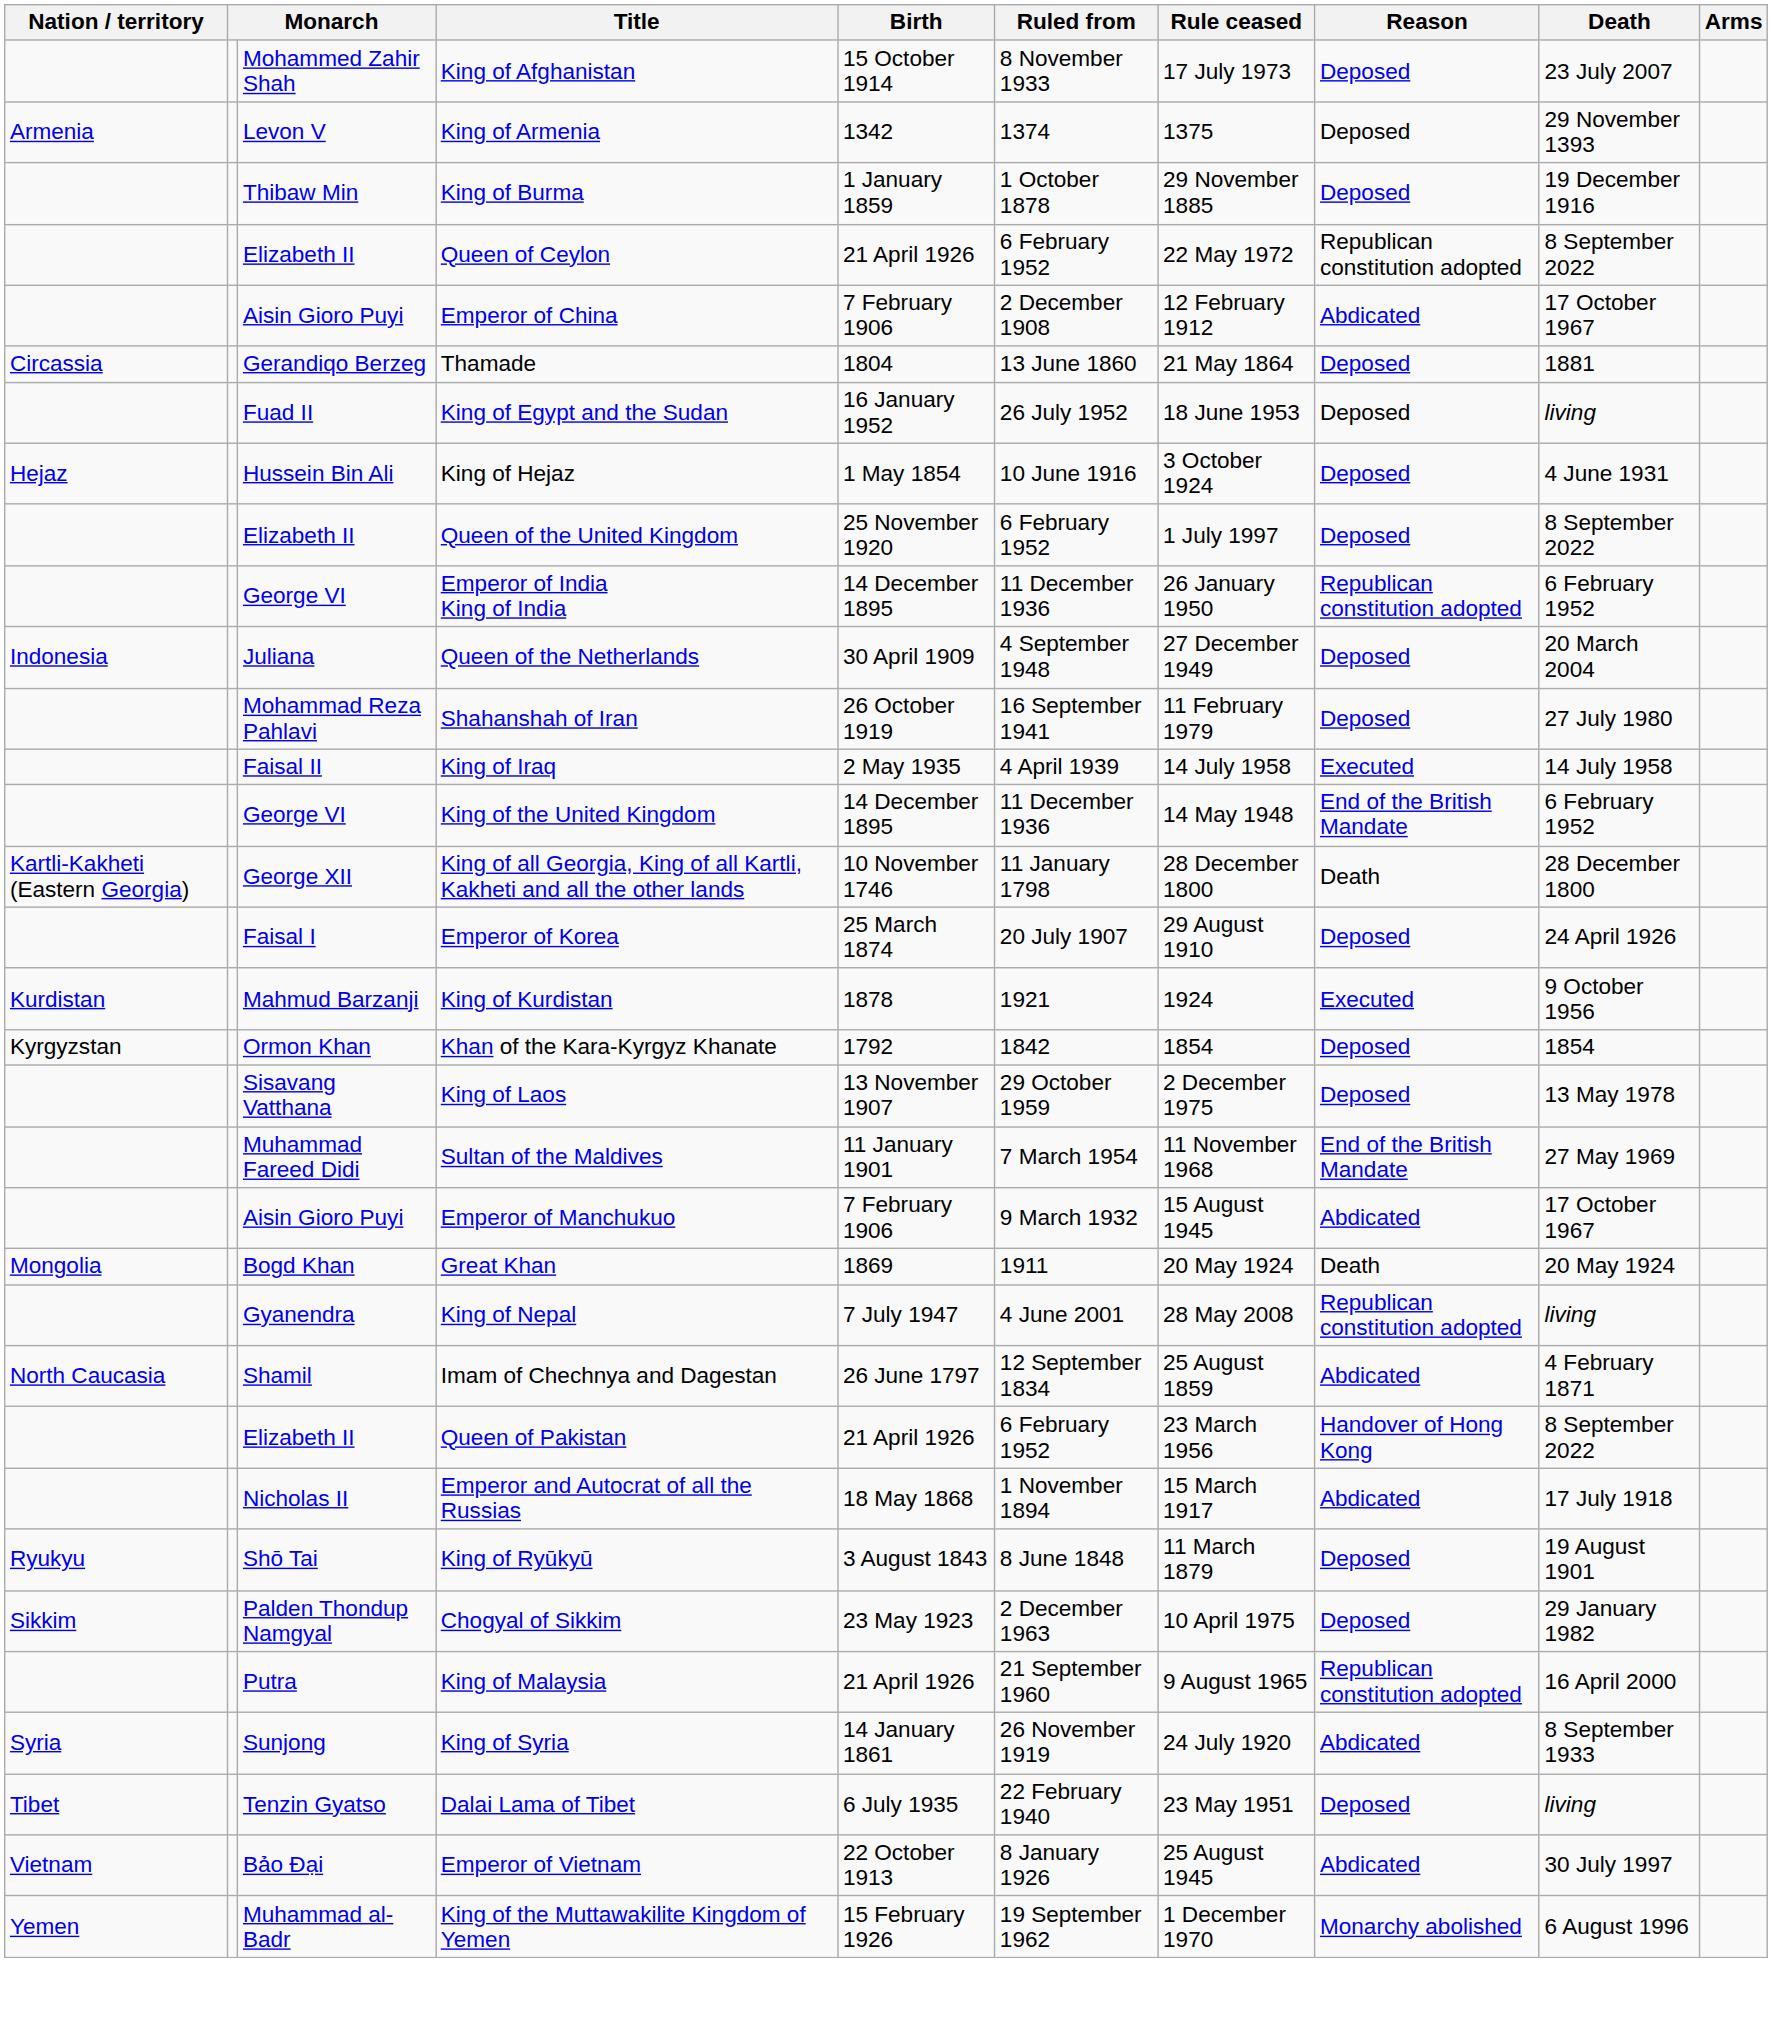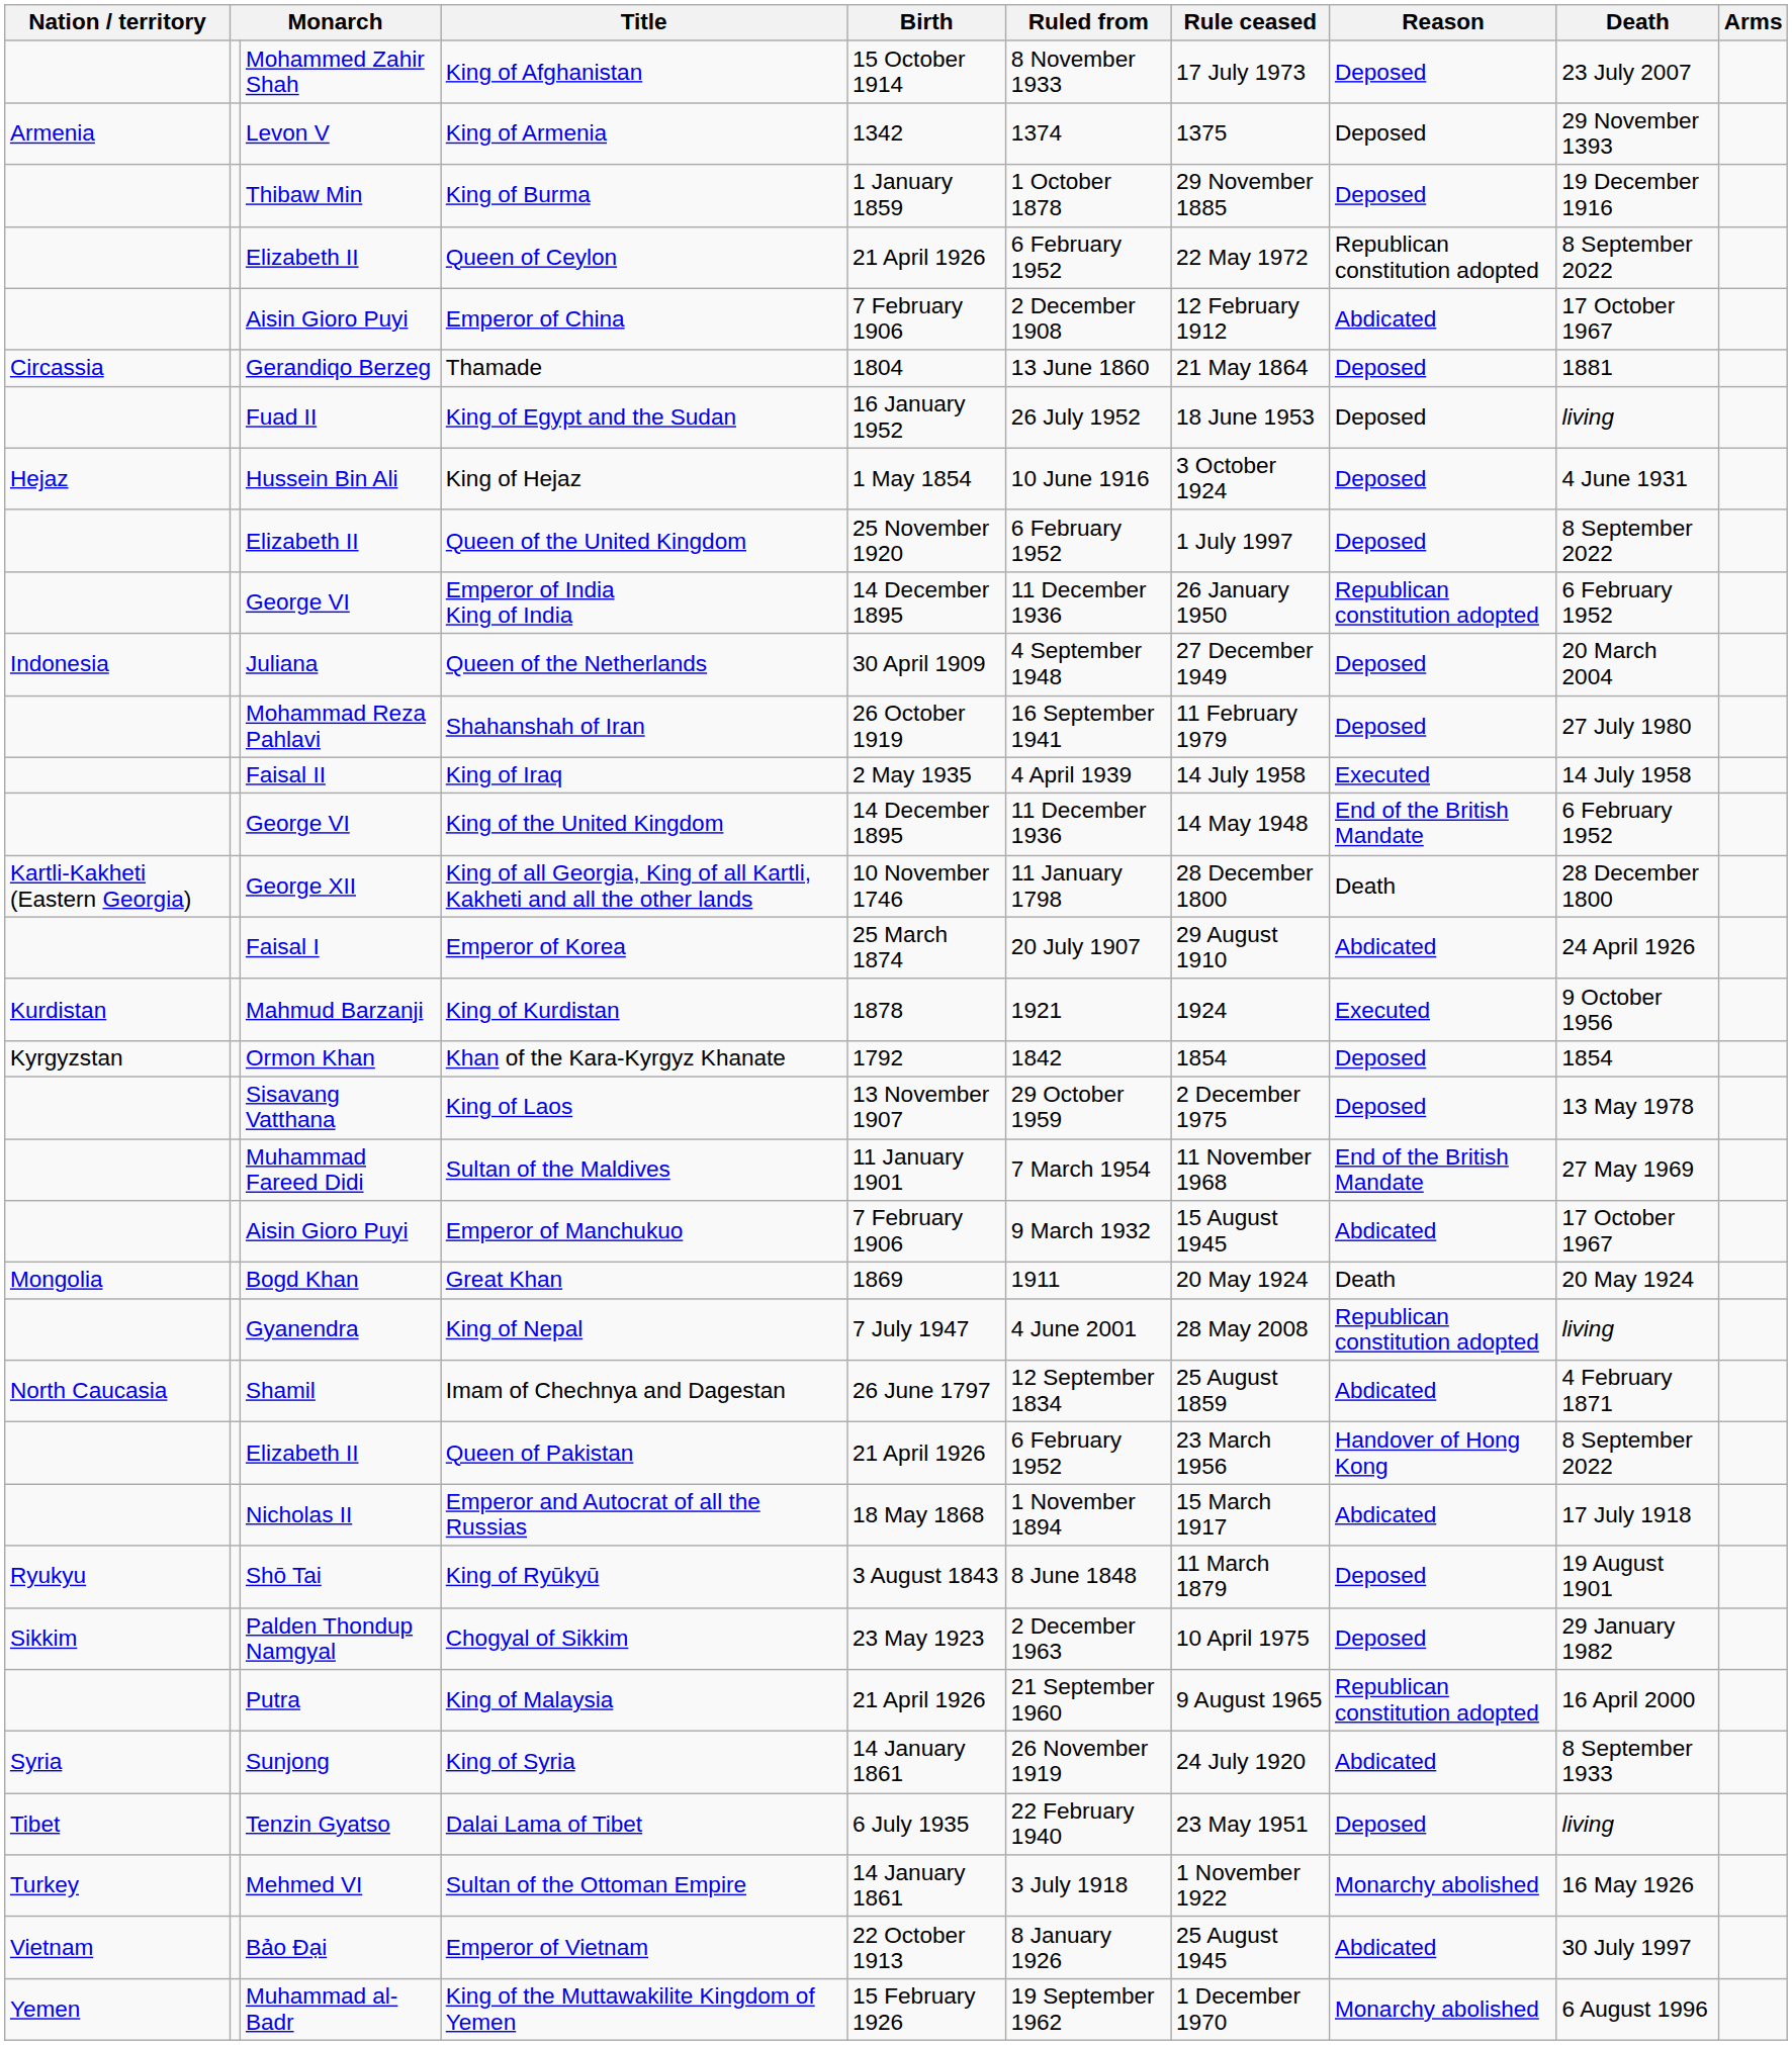Emperor of Korea | Reason: Deposed -> Abdicated
+ row: Turkey | Mehmed VI | Sultan of the Ottoman Empire | 14 January 1861 | 3 July 1918 | 1 November 1922 | Monarchy abolished | 16 May 1926
